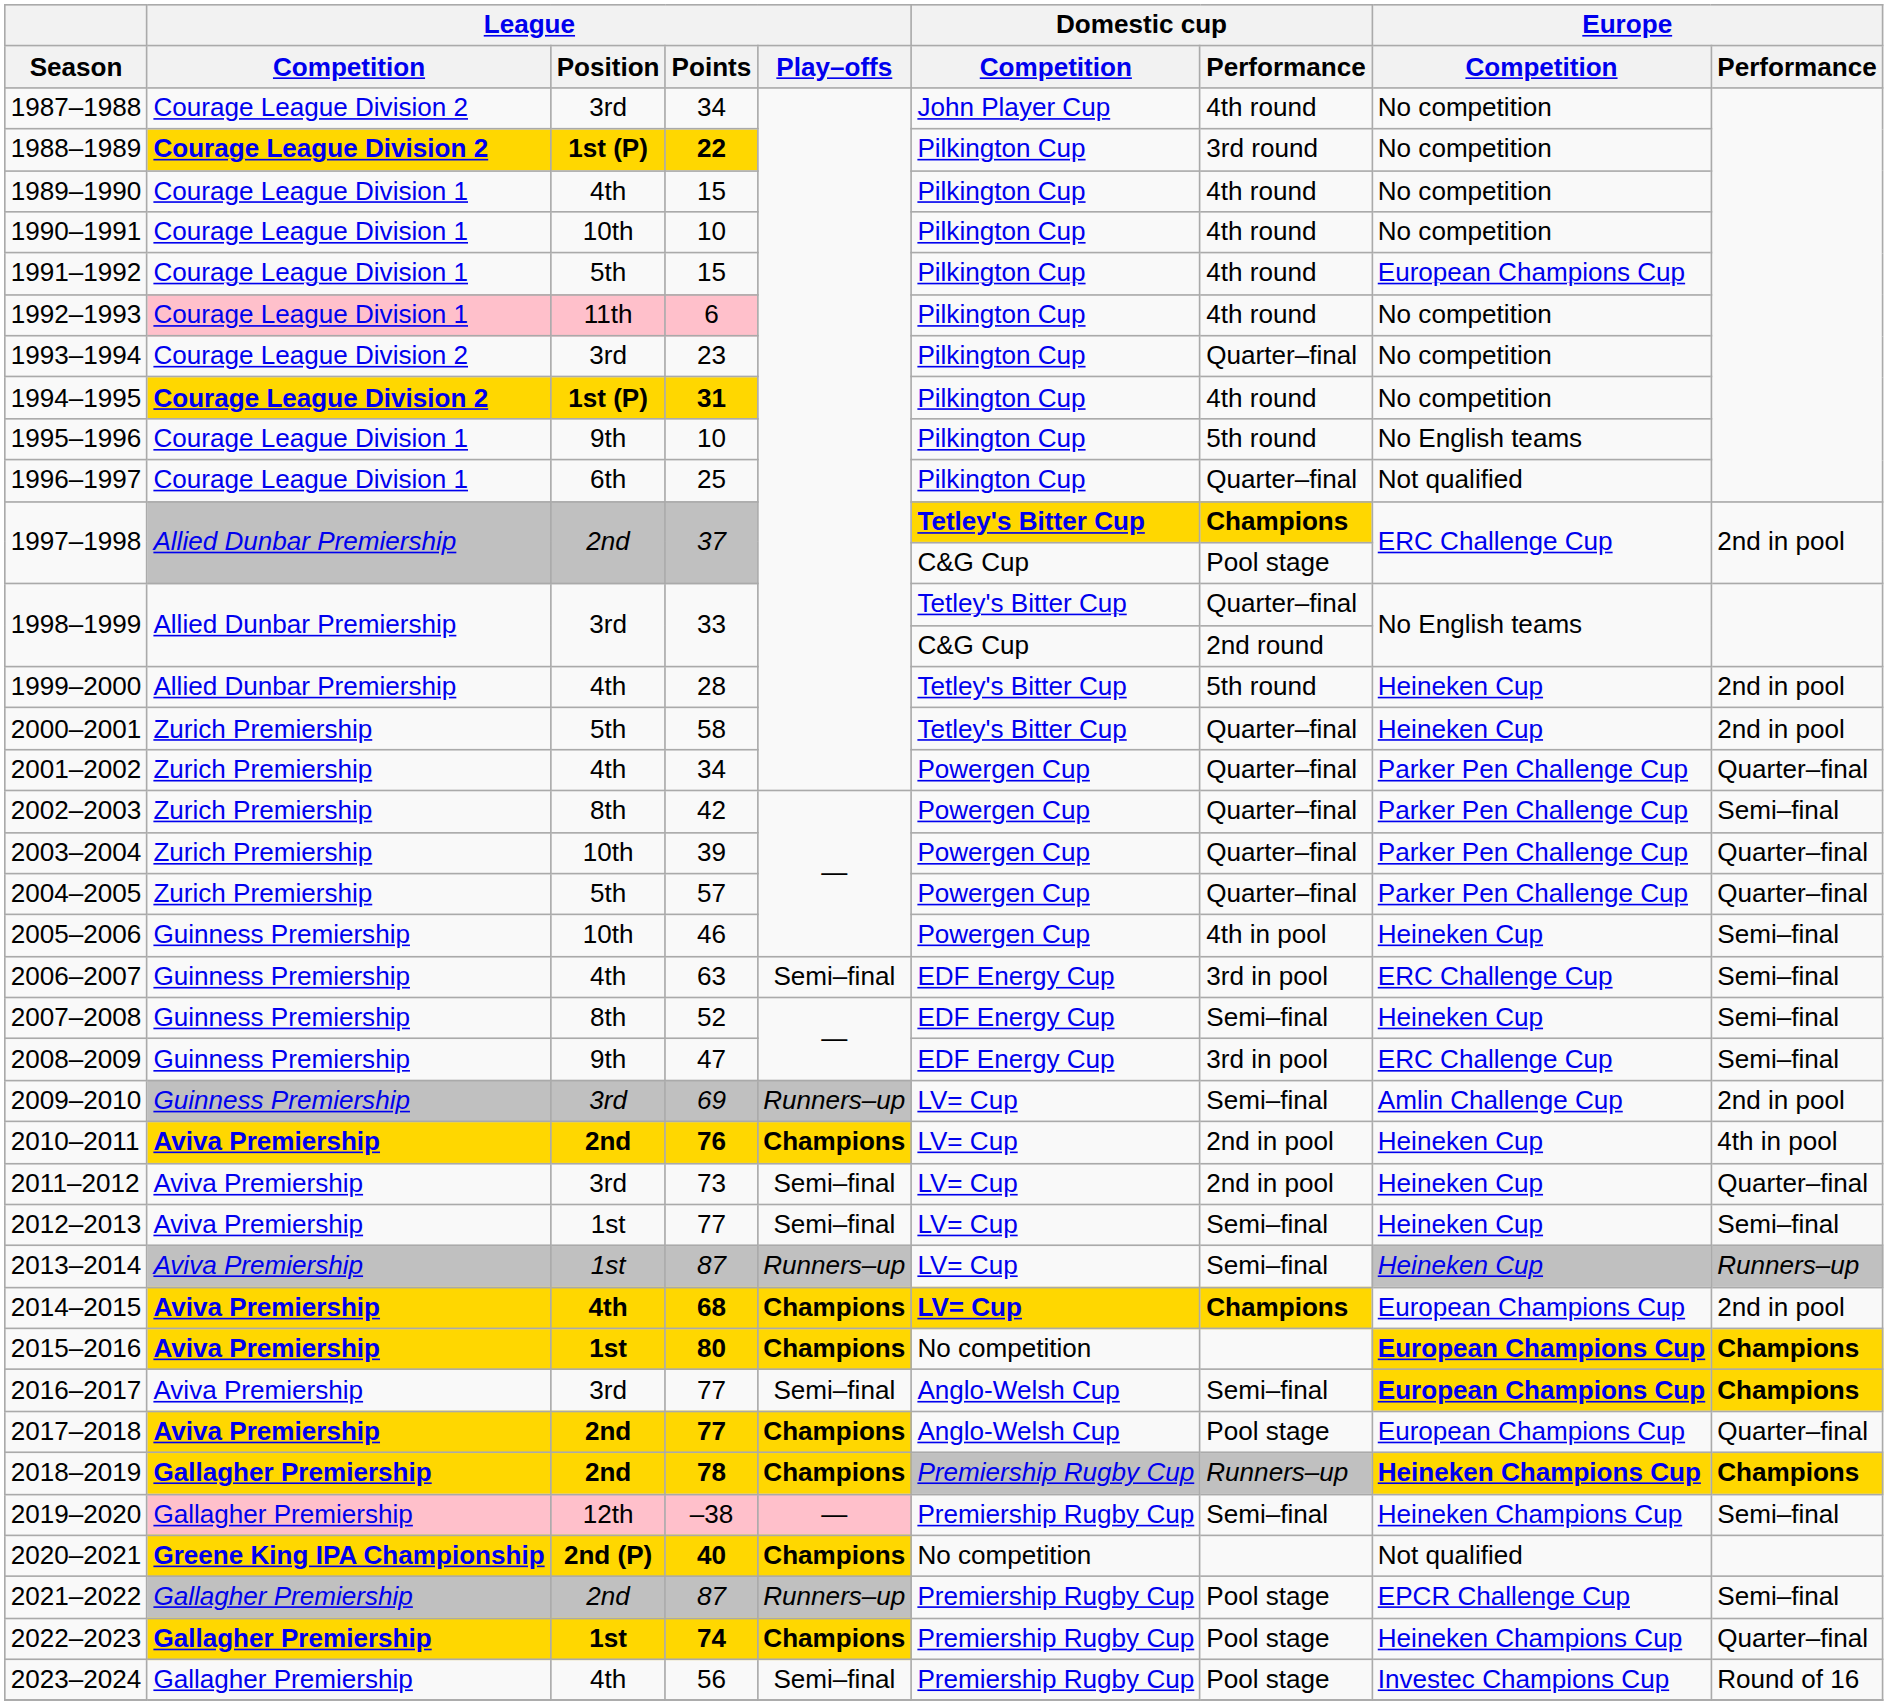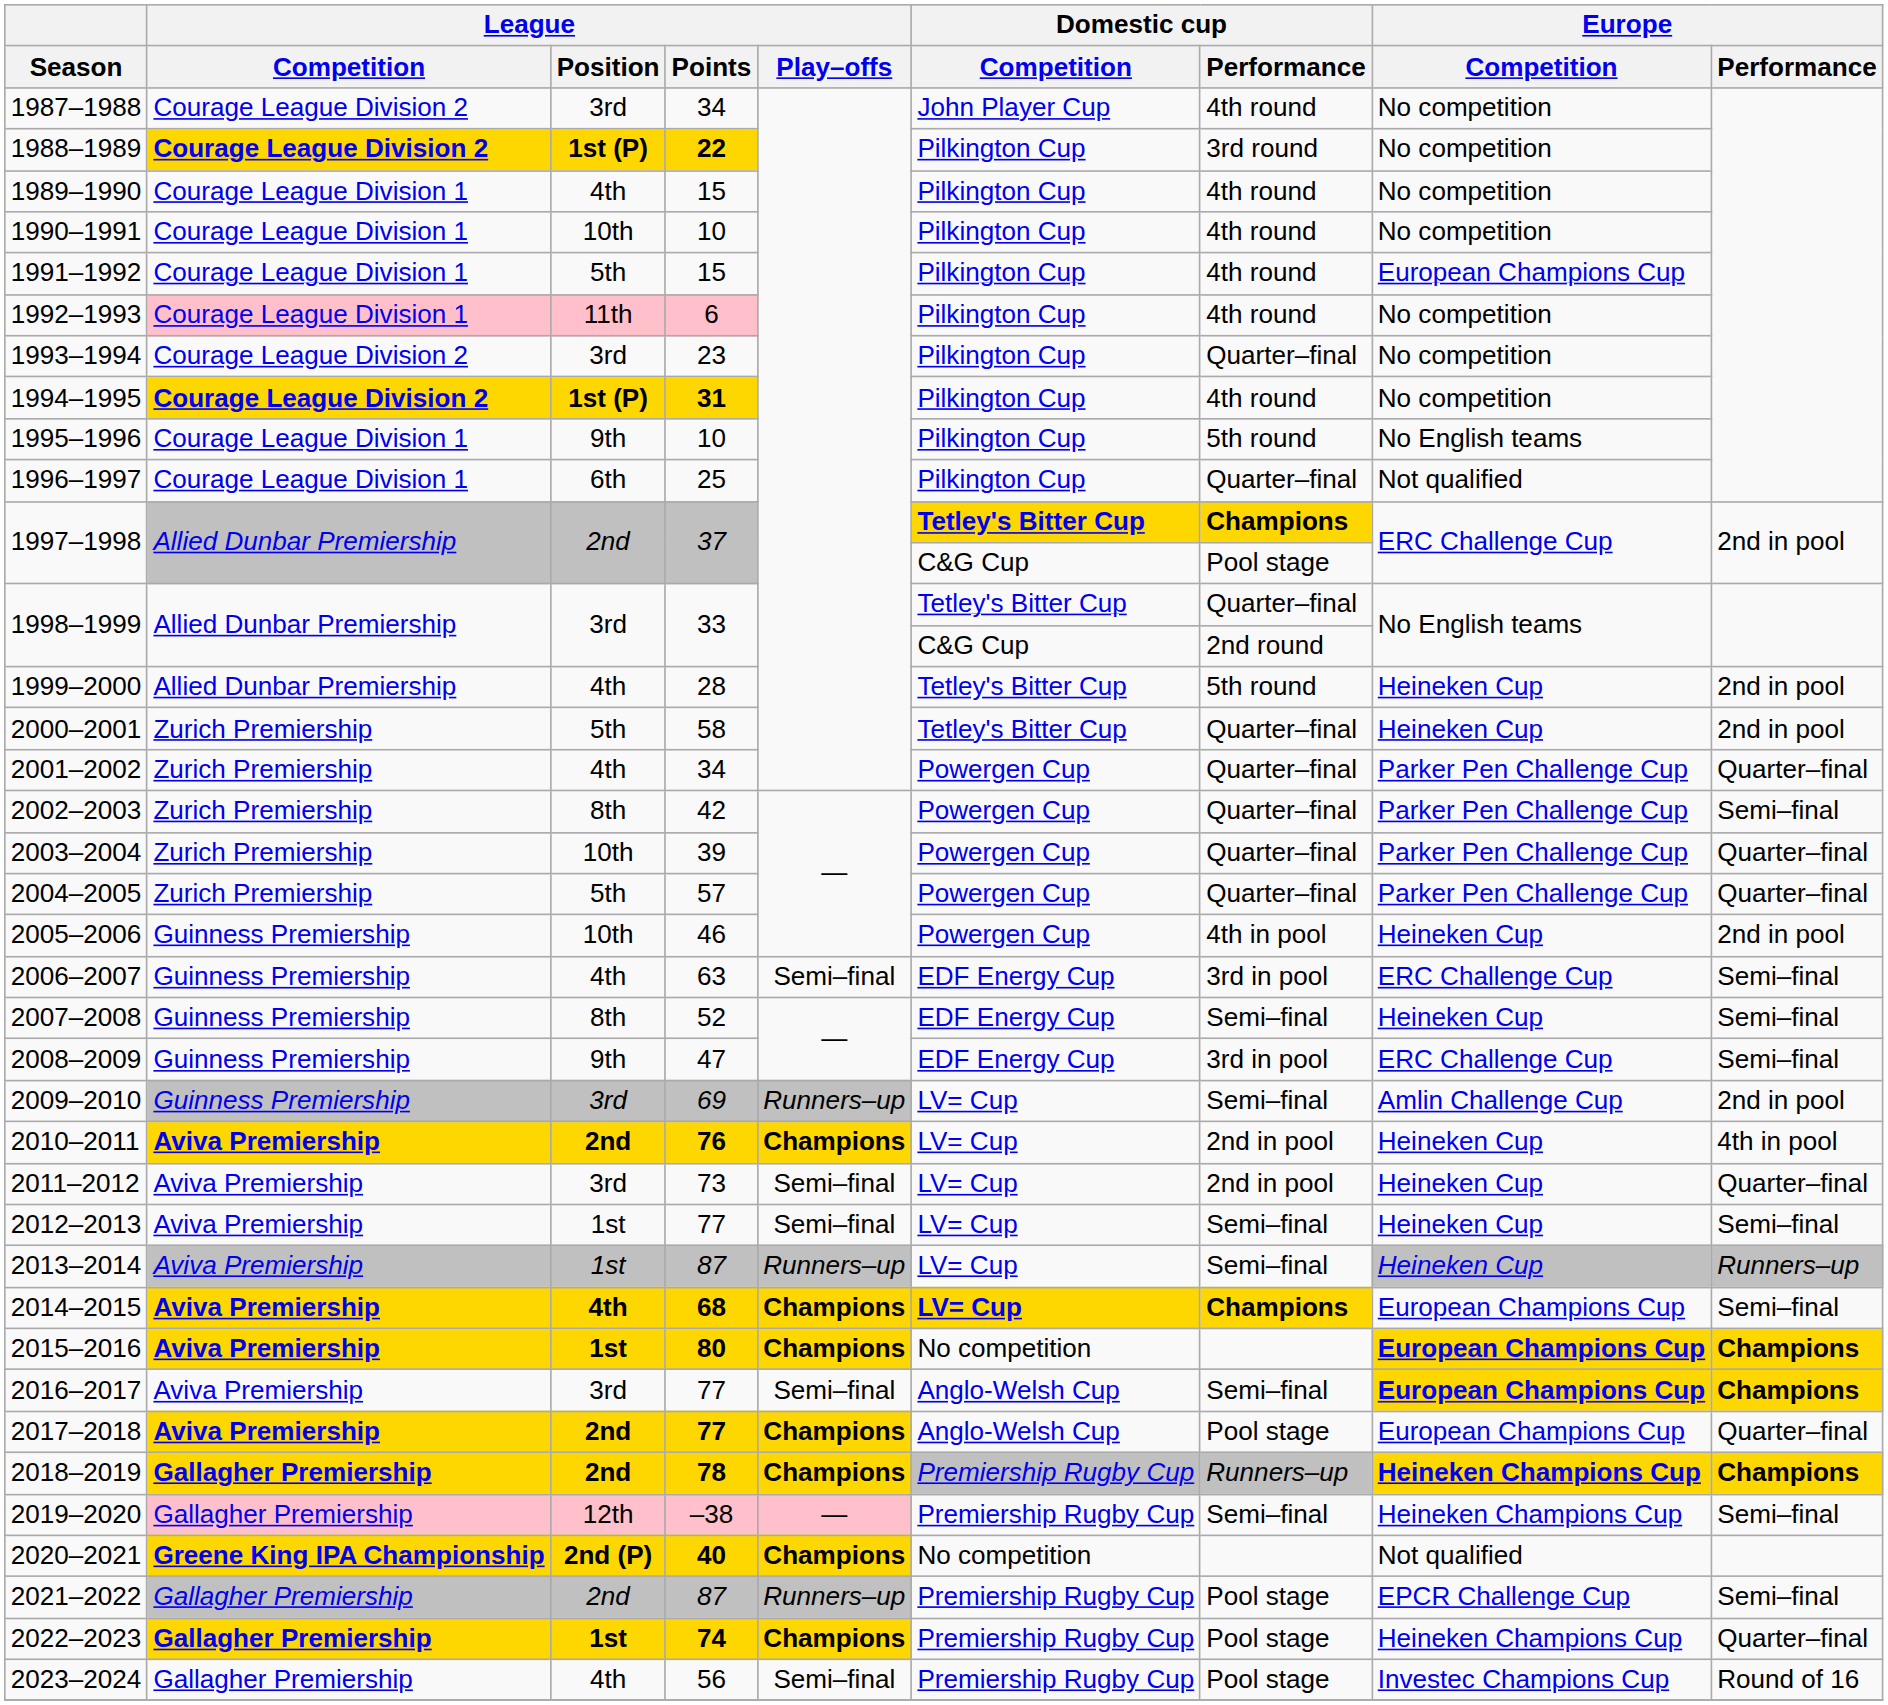2005–2006 | Europe / Performance: Semi–final -> 2nd in pool
2014–2015 | Europe / Performance: 2nd in pool -> Semi–final
